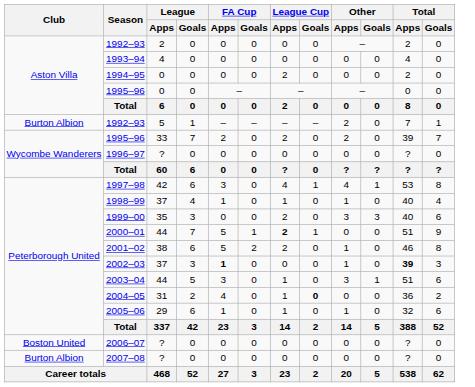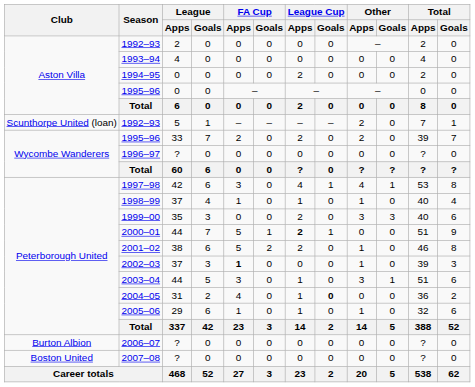1992–93 / 5 | Club: Burton Albion -> Scunthorpe United (loan)
2002–03 | Total / Apps: bold -> normal
2006–07 | Club: Boston United -> Burton Albion
2007–08 | Club: Burton Albion -> Boston United
